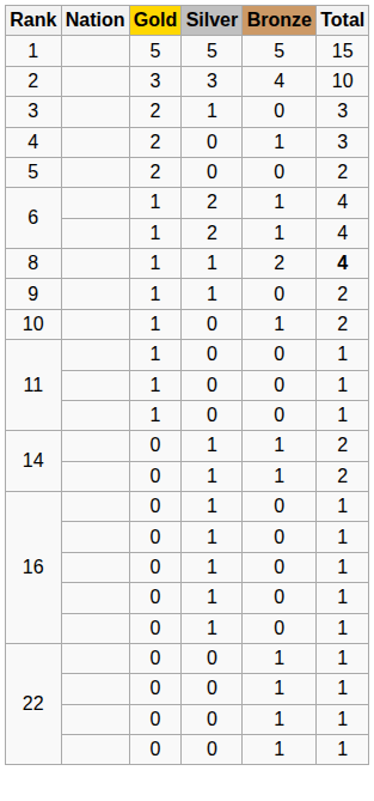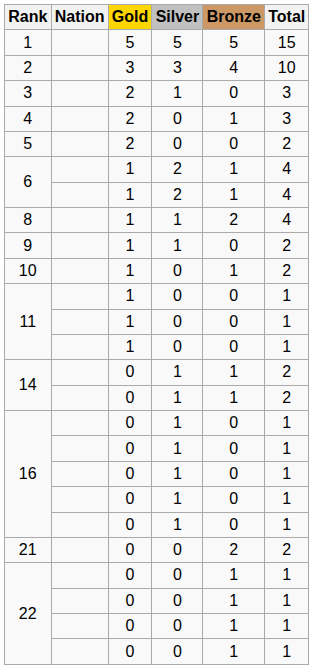8 | Total: bold -> normal
+ row: 21 | 0 | 0 | 2 | 2
